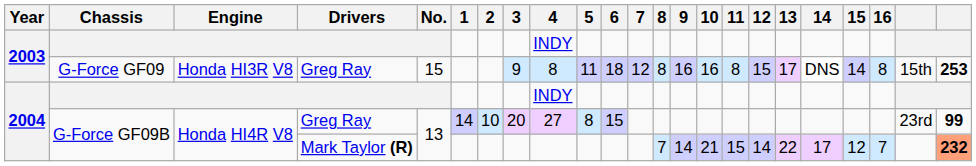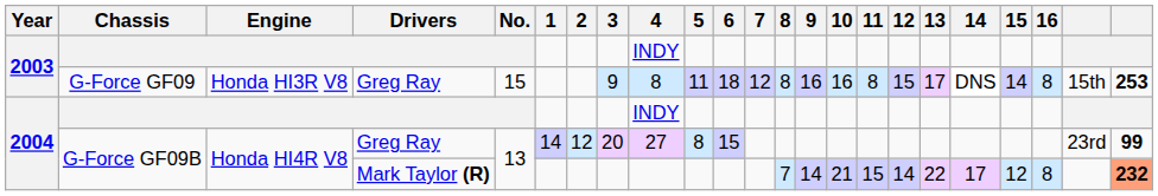G-Force GF09B / Greg Ray | 2: 10 -> 12
G-Force GF09B / Mark Taylor (R) | 16: 7 -> 8
